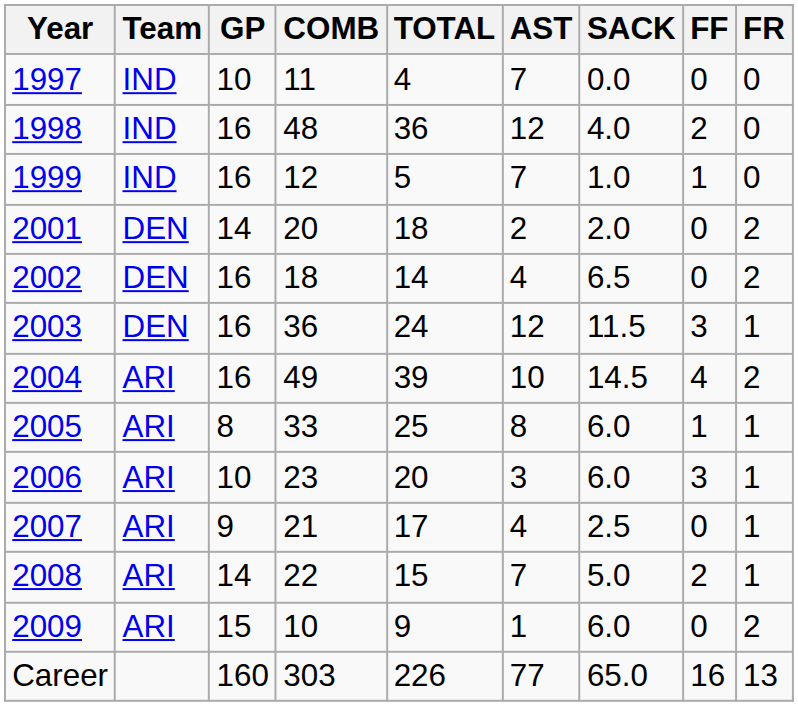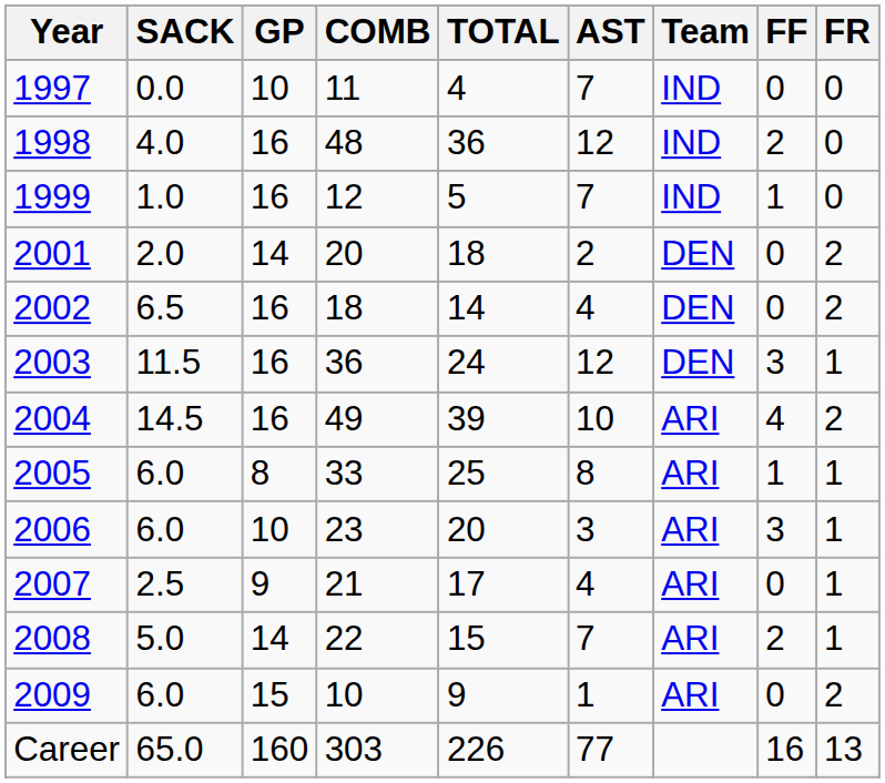columns swapped: Team <-> SACK
